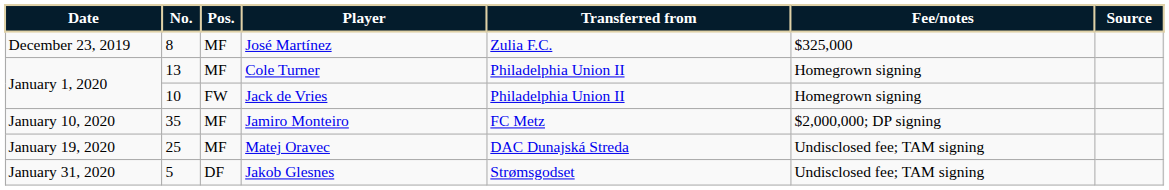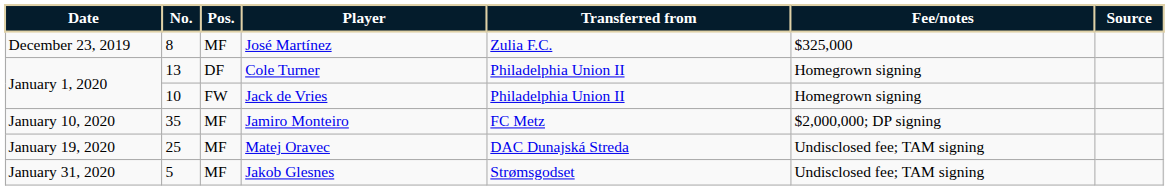Cole Turner | Pos.: MF -> DF
Jakob Glesnes | Pos.: DF -> MF
